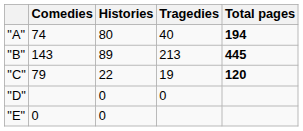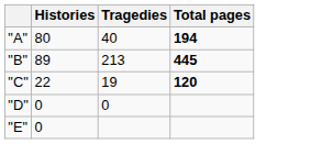- column: Comedies | 74 | 143 | 79 | 0
